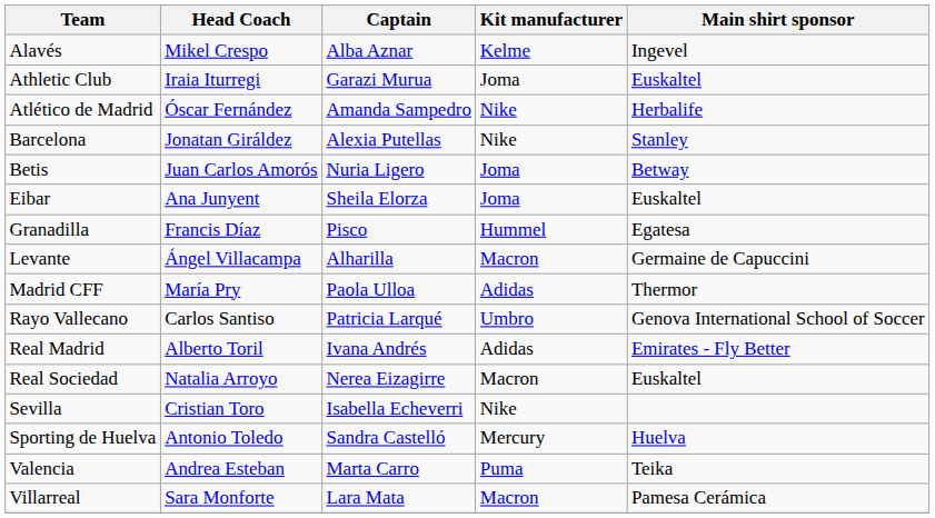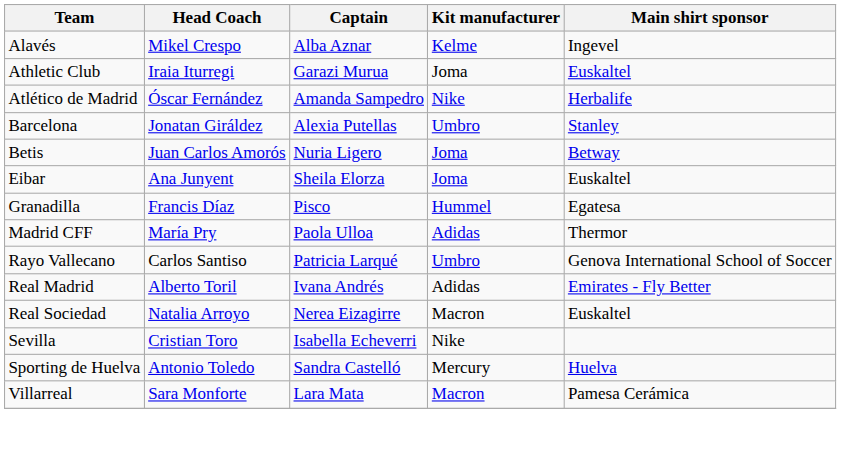Barcelona | Kit manufacturer: Nike -> Umbro
- row: Levante | Ángel Villacampa | Alharilla | Macron | Germaine de Capuccini
- row: Valencia | Andrea Esteban | Marta Carro | Puma | Teika
